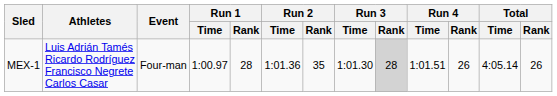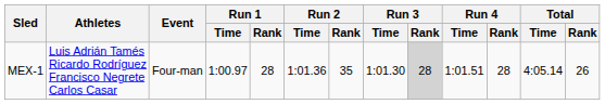MEX-1 | Run 4 / Rank: 26 -> 28
